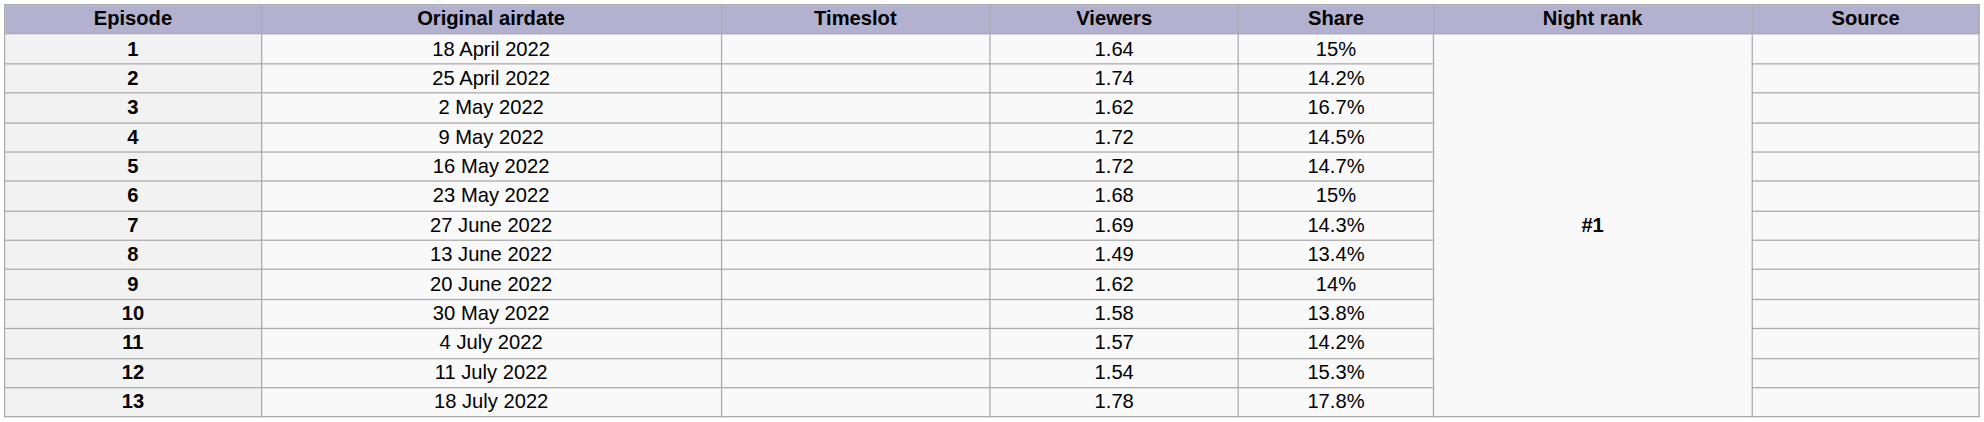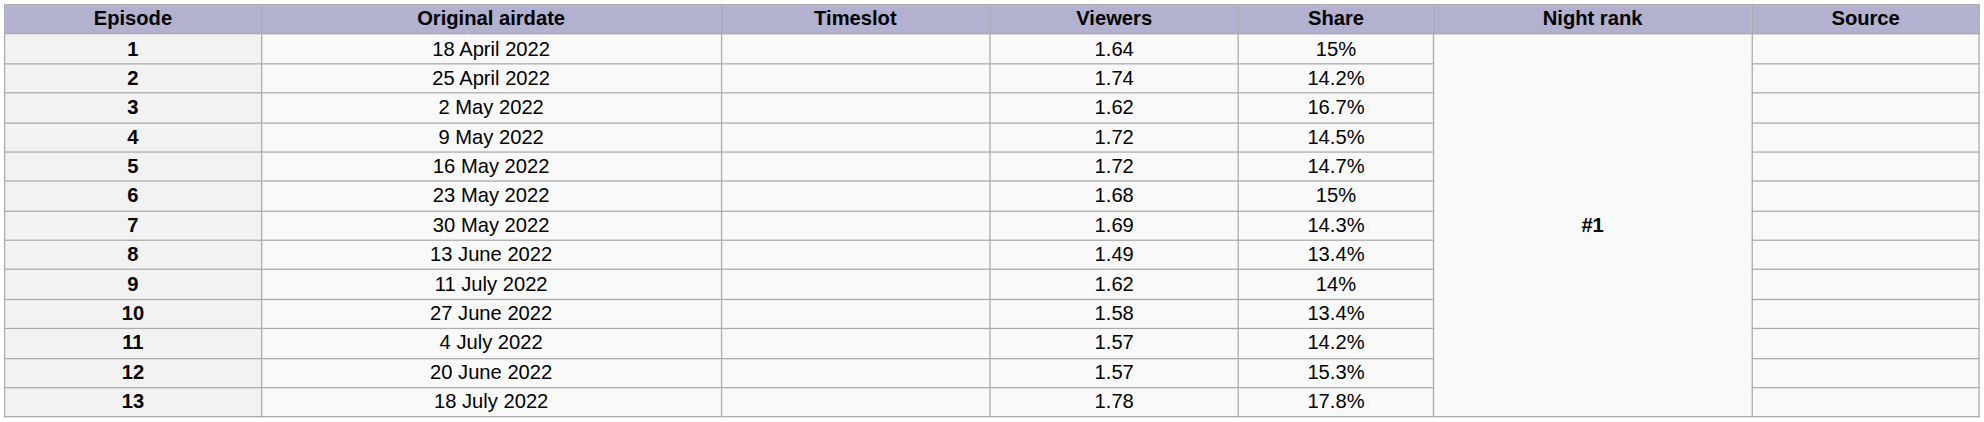7 | Original airdate: 27 June 2022 -> 30 May 2022
9 | Original airdate: 20 June 2022 -> 11 July 2022
10 | Original airdate: 30 May 2022 -> 27 June 2022
10 | Share: 13.8% -> 13.4%
12 | Original airdate: 11 July 2022 -> 20 June 2022
12 | Viewers: 1.54 -> 1.57
